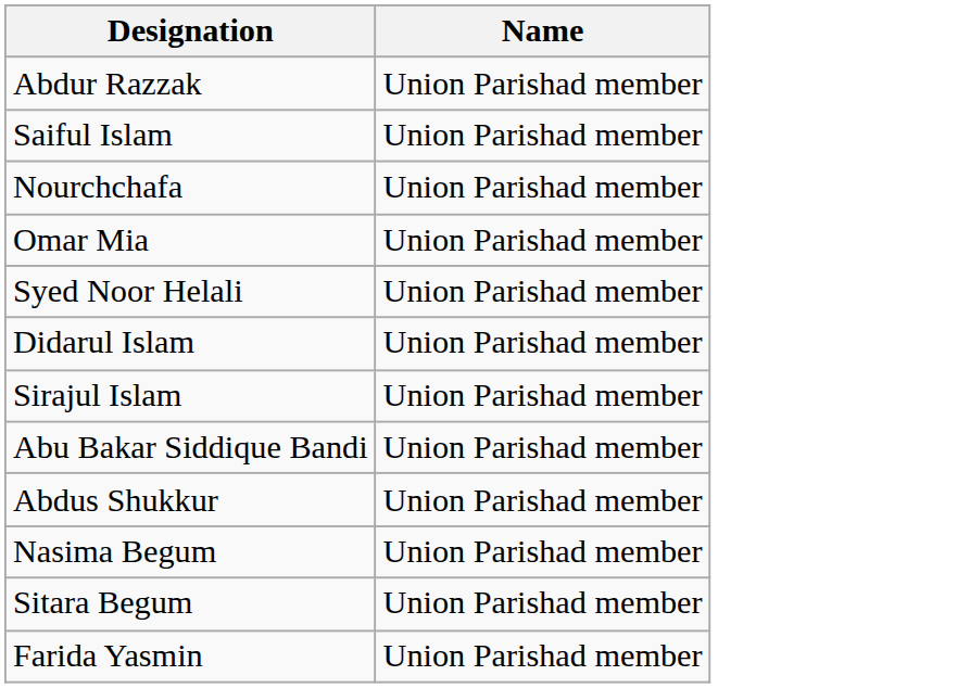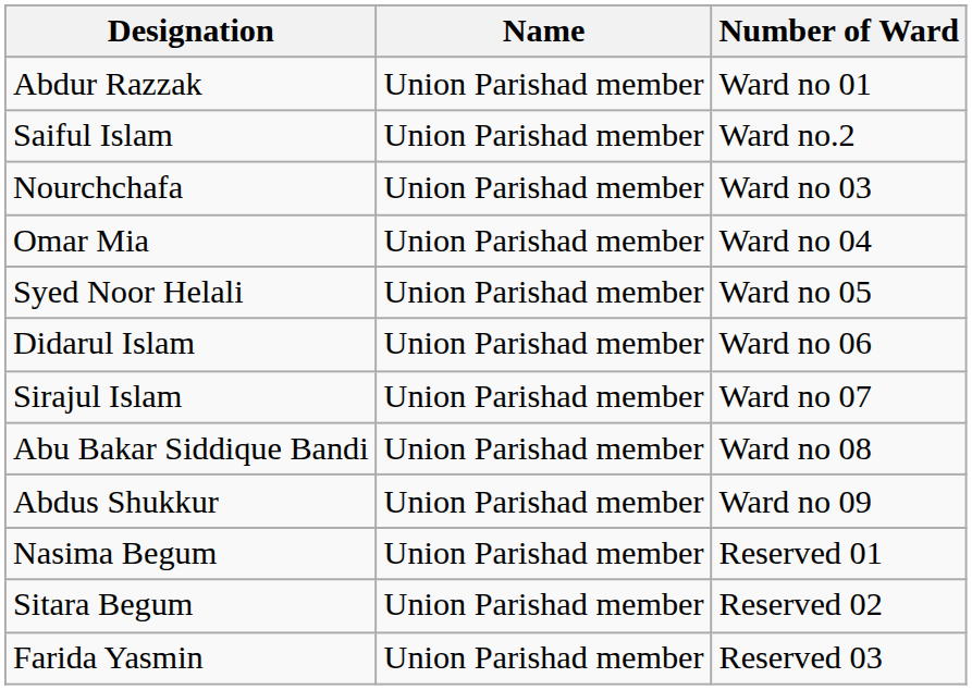+ column: Number of Ward | Ward no 01 | Ward no.2 | Ward no 03 | Ward no 04 | Ward no 05 | Ward no 06 | Ward no 07 | Ward no 08 | Ward no 09 | Reserved 01 | Reserved 02 | Reserved 03
